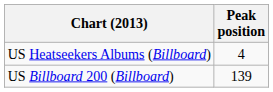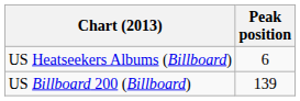US Heatseekers Albums (Billboard) | Peak position: 4 -> 6
